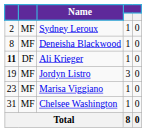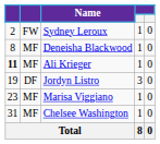Sydney Leroux | column 2: MF -> FW
Ali Krieger | column 2: DF -> MF
Jordyn Listro | column 2: MF -> DF
